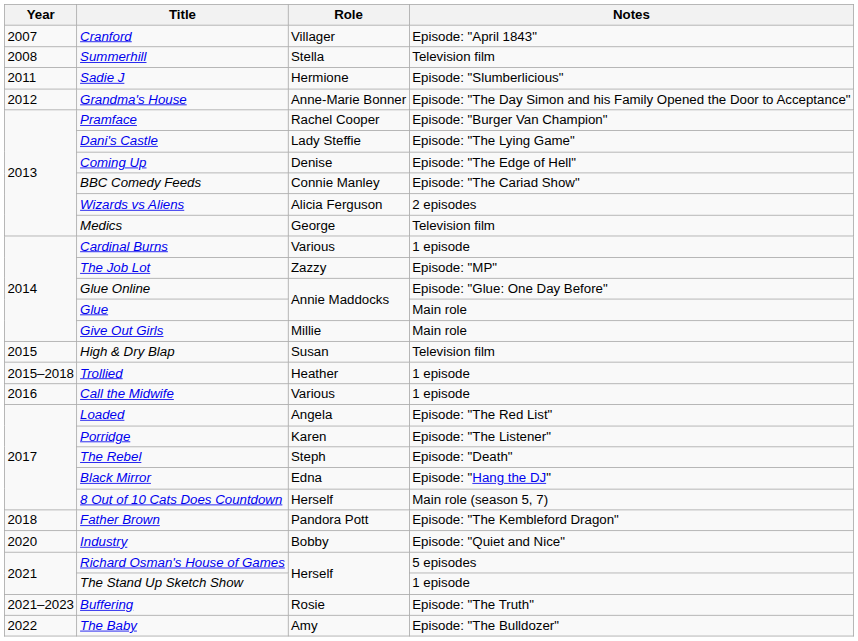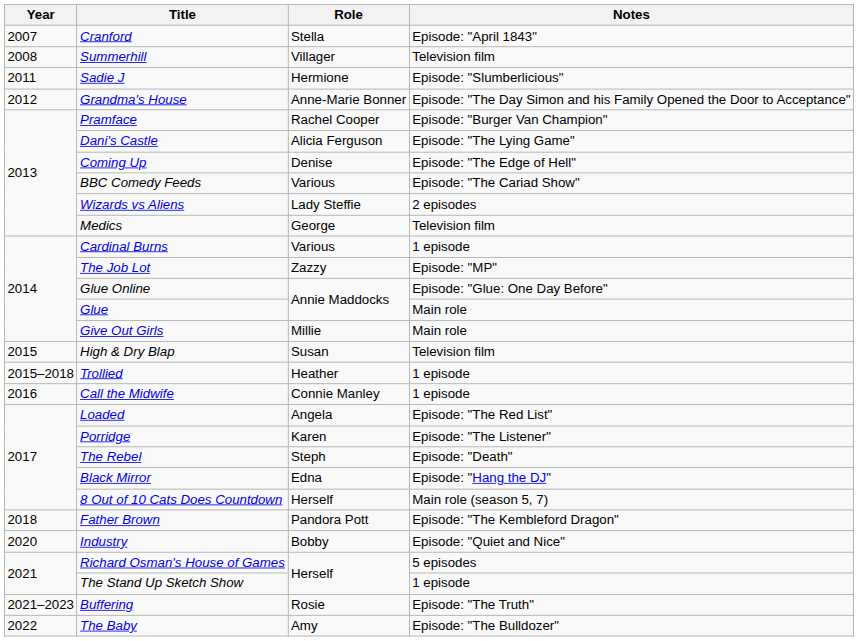Cranford | Role: Villager -> Stella
Summerhill | Role: Stella -> Villager
Dani's Castle | Role: Lady Steffie -> Alicia Ferguson
BBC Comedy Feeds | Role: Connie Manley -> Various
Wizards vs Aliens | Role: Alicia Ferguson -> Lady Steffie
Call the Midwife | Role: Various -> Connie Manley
